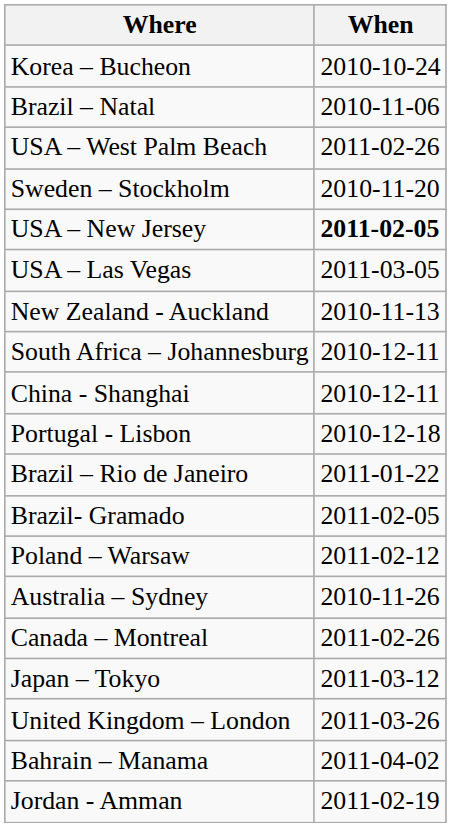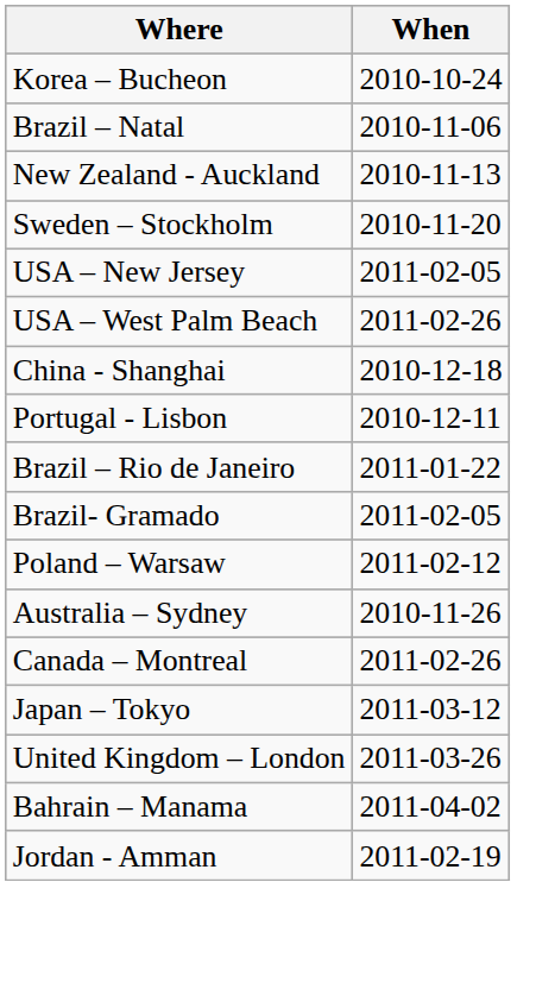rows swapped: New Zealand - Auckland <-> USA – West Palm Beach
USA – New Jersey | When: bold -> normal
- row: USA – Las Vegas | 2011-03-05
- row: South Africa – Johannesburg | 2010-12-11
China - Shanghai | When: 2010-12-11 -> 2010-12-18
Portugal - Lisbon | When: 2010-12-18 -> 2010-12-11
